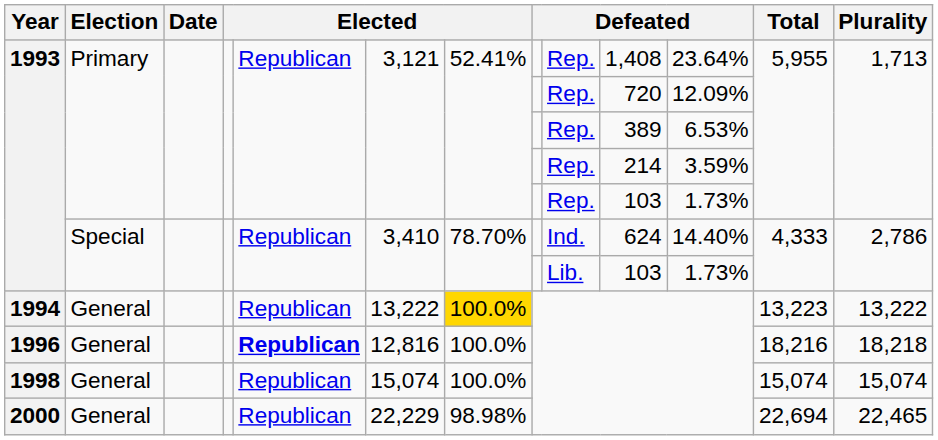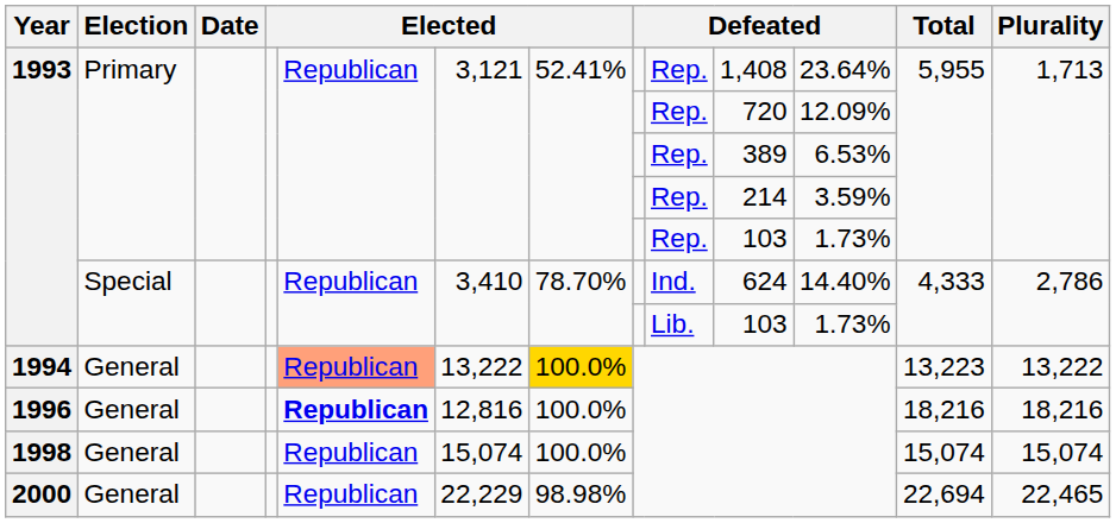1994 | column 5: no background -> lightsalmon background
1996 | Plurality: 18,218 -> 18,216
